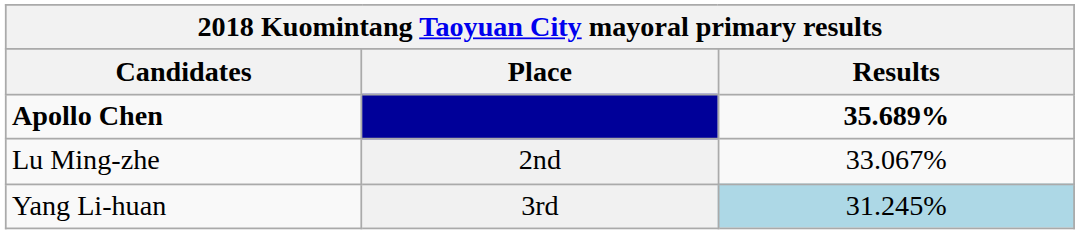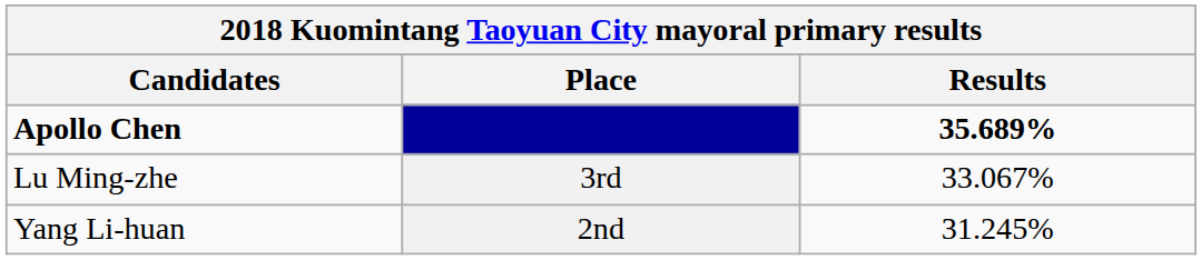Lu Ming-zhe | Place: 2nd -> 3rd
Yang Li-huan | Place: 3rd -> 2nd
Yang Li-huan | Results: lightblue background -> no background
